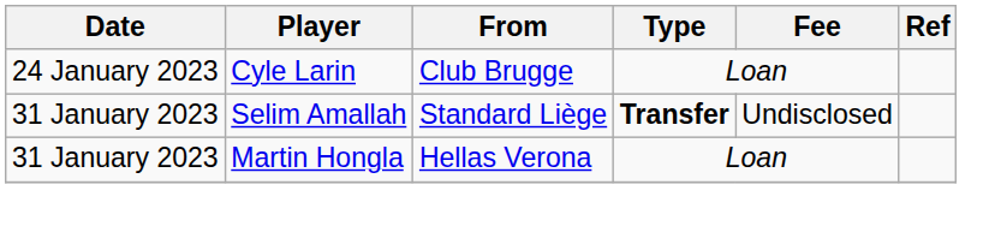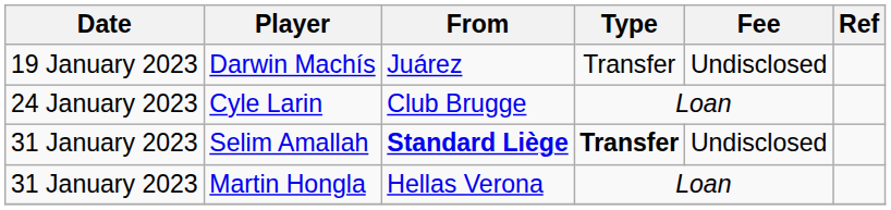+ row: 19 January 2023 | Darwin Machís | Juárez | Transfer | Undisclosed
Selim Amallah | From: normal -> bold
